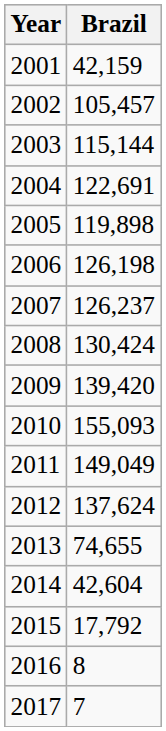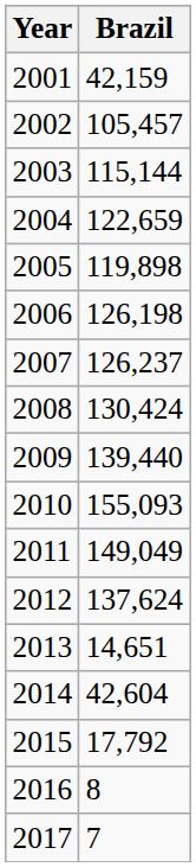2004 | Brazil: 122,691 -> 122,659
2009 | Brazil: 139,420 -> 139,440
2013 | Brazil: 74,655 -> 14,651
